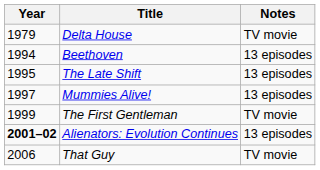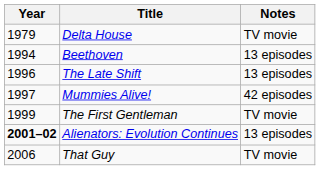The Late Shift | Year: 1995 -> 1996
Mummies Alive! | Notes: 13 episodes -> 42 episodes
